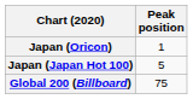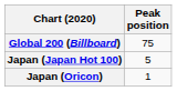rows swapped: Global 200 (Billboard) <-> Japan (Oricon)
